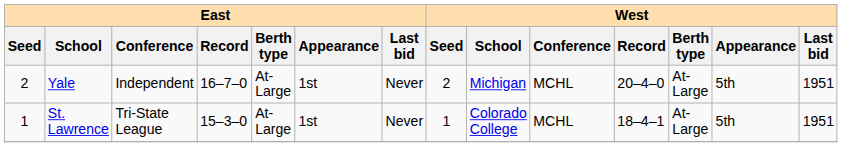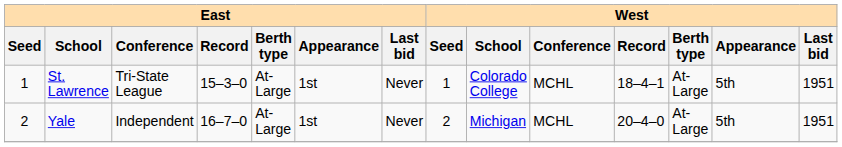rows swapped: St. Lawrence <-> Yale
